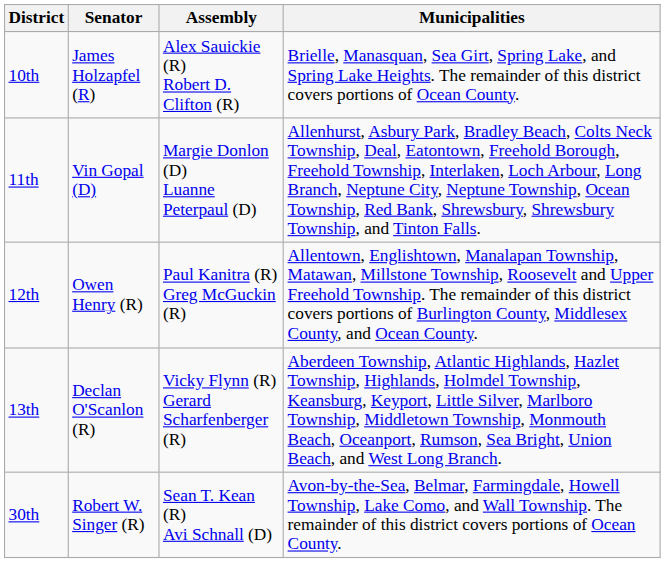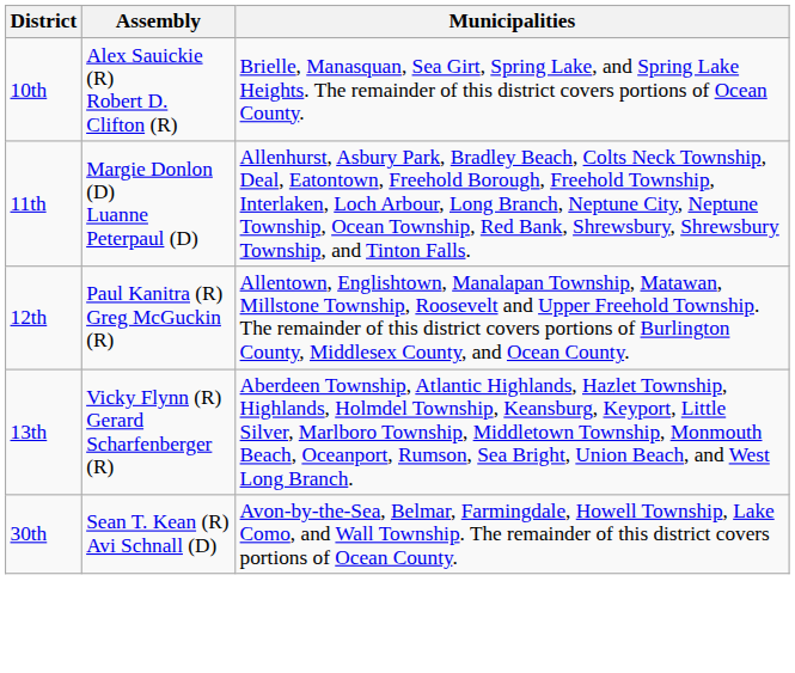- column: Senator | James Holzapfel (R) | Vin Gopal (D) | Owen Henry (R) | Declan O'Scanlon (R) | Robert W. Singer (R)
